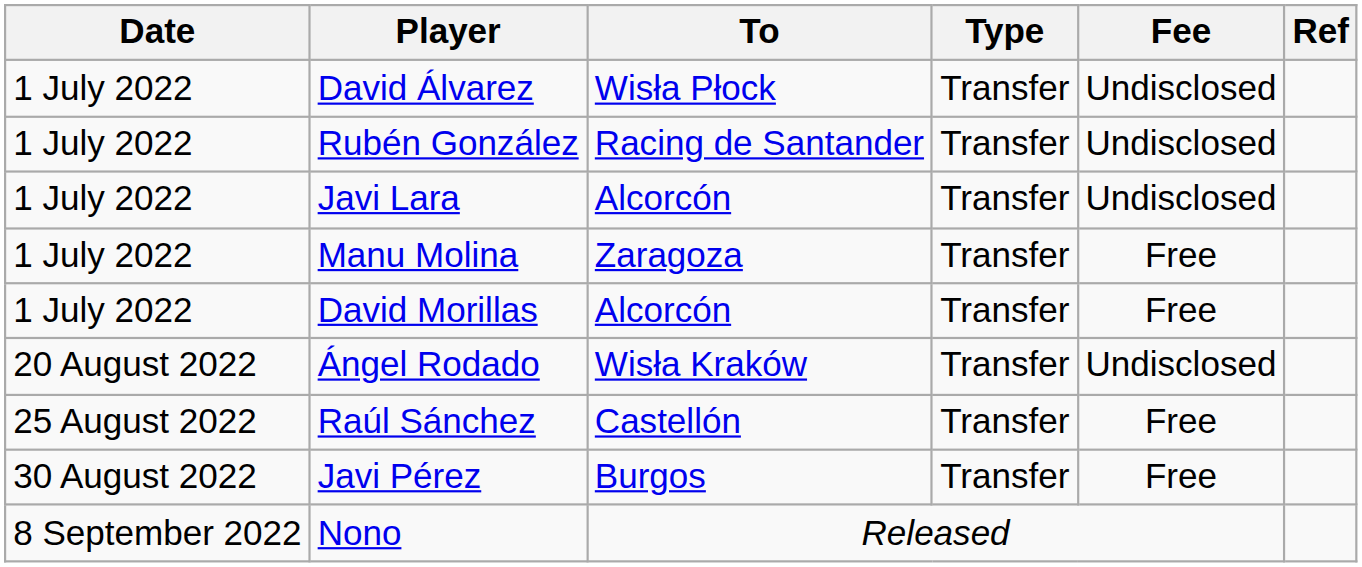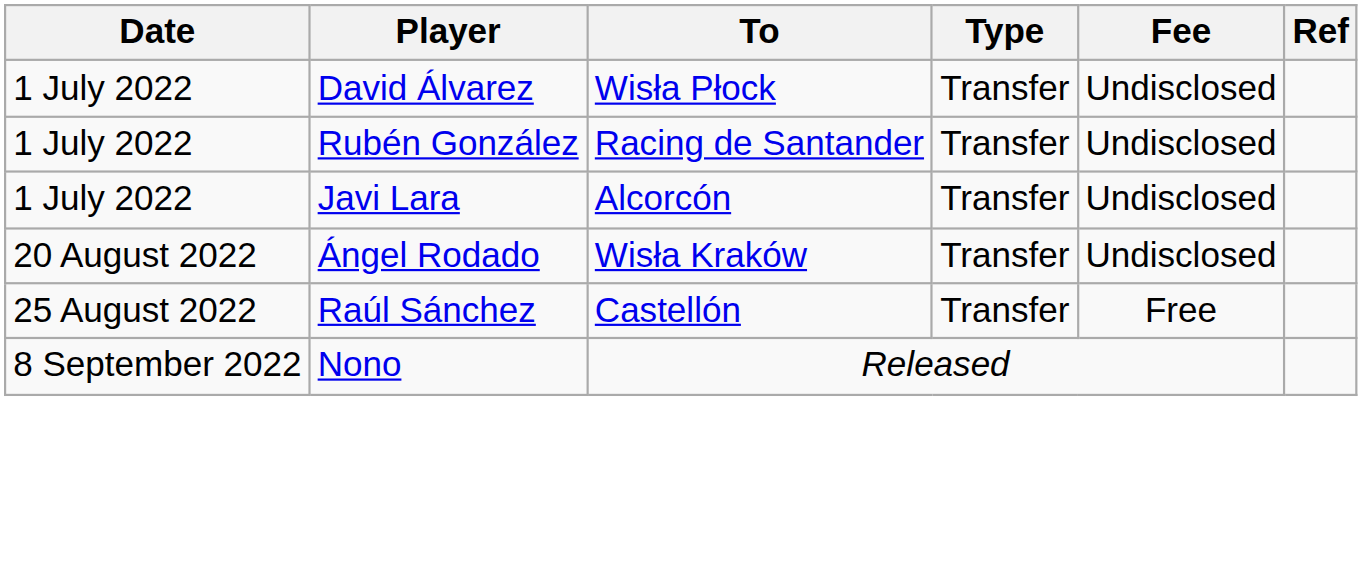- row: 1 July 2022 | Manu Molina | Zaragoza | Transfer | Free
- row: 1 July 2022 | David Morillas | Alcorcón | Transfer | Free
- row: 30 August 2022 | Javi Pérez | Burgos | Transfer | Free
